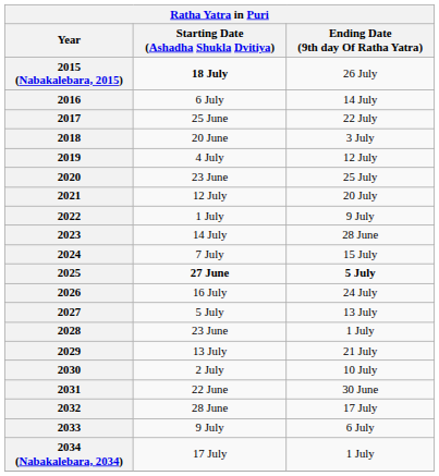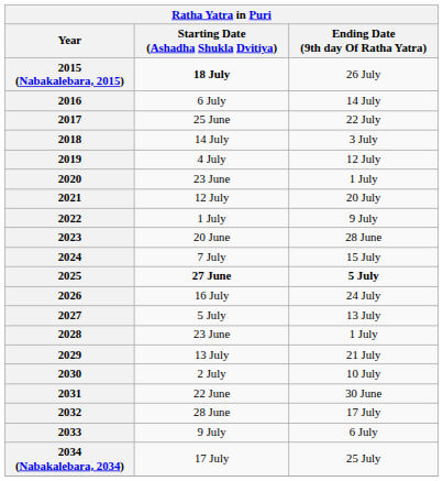2018 | Starting Date (Ashadha Shukla Dvitiya): 20 June -> 14 July
2020 | Ending Date (9th day Of Ratha Yatra): 25 July -> 1 July
2023 | Starting Date (Ashadha Shukla Dvitiya): 14 July -> 20 June
2034 (Nabakalebara, 2034) | Ending Date (9th day Of Ratha Yatra): 1 July -> 25 July
